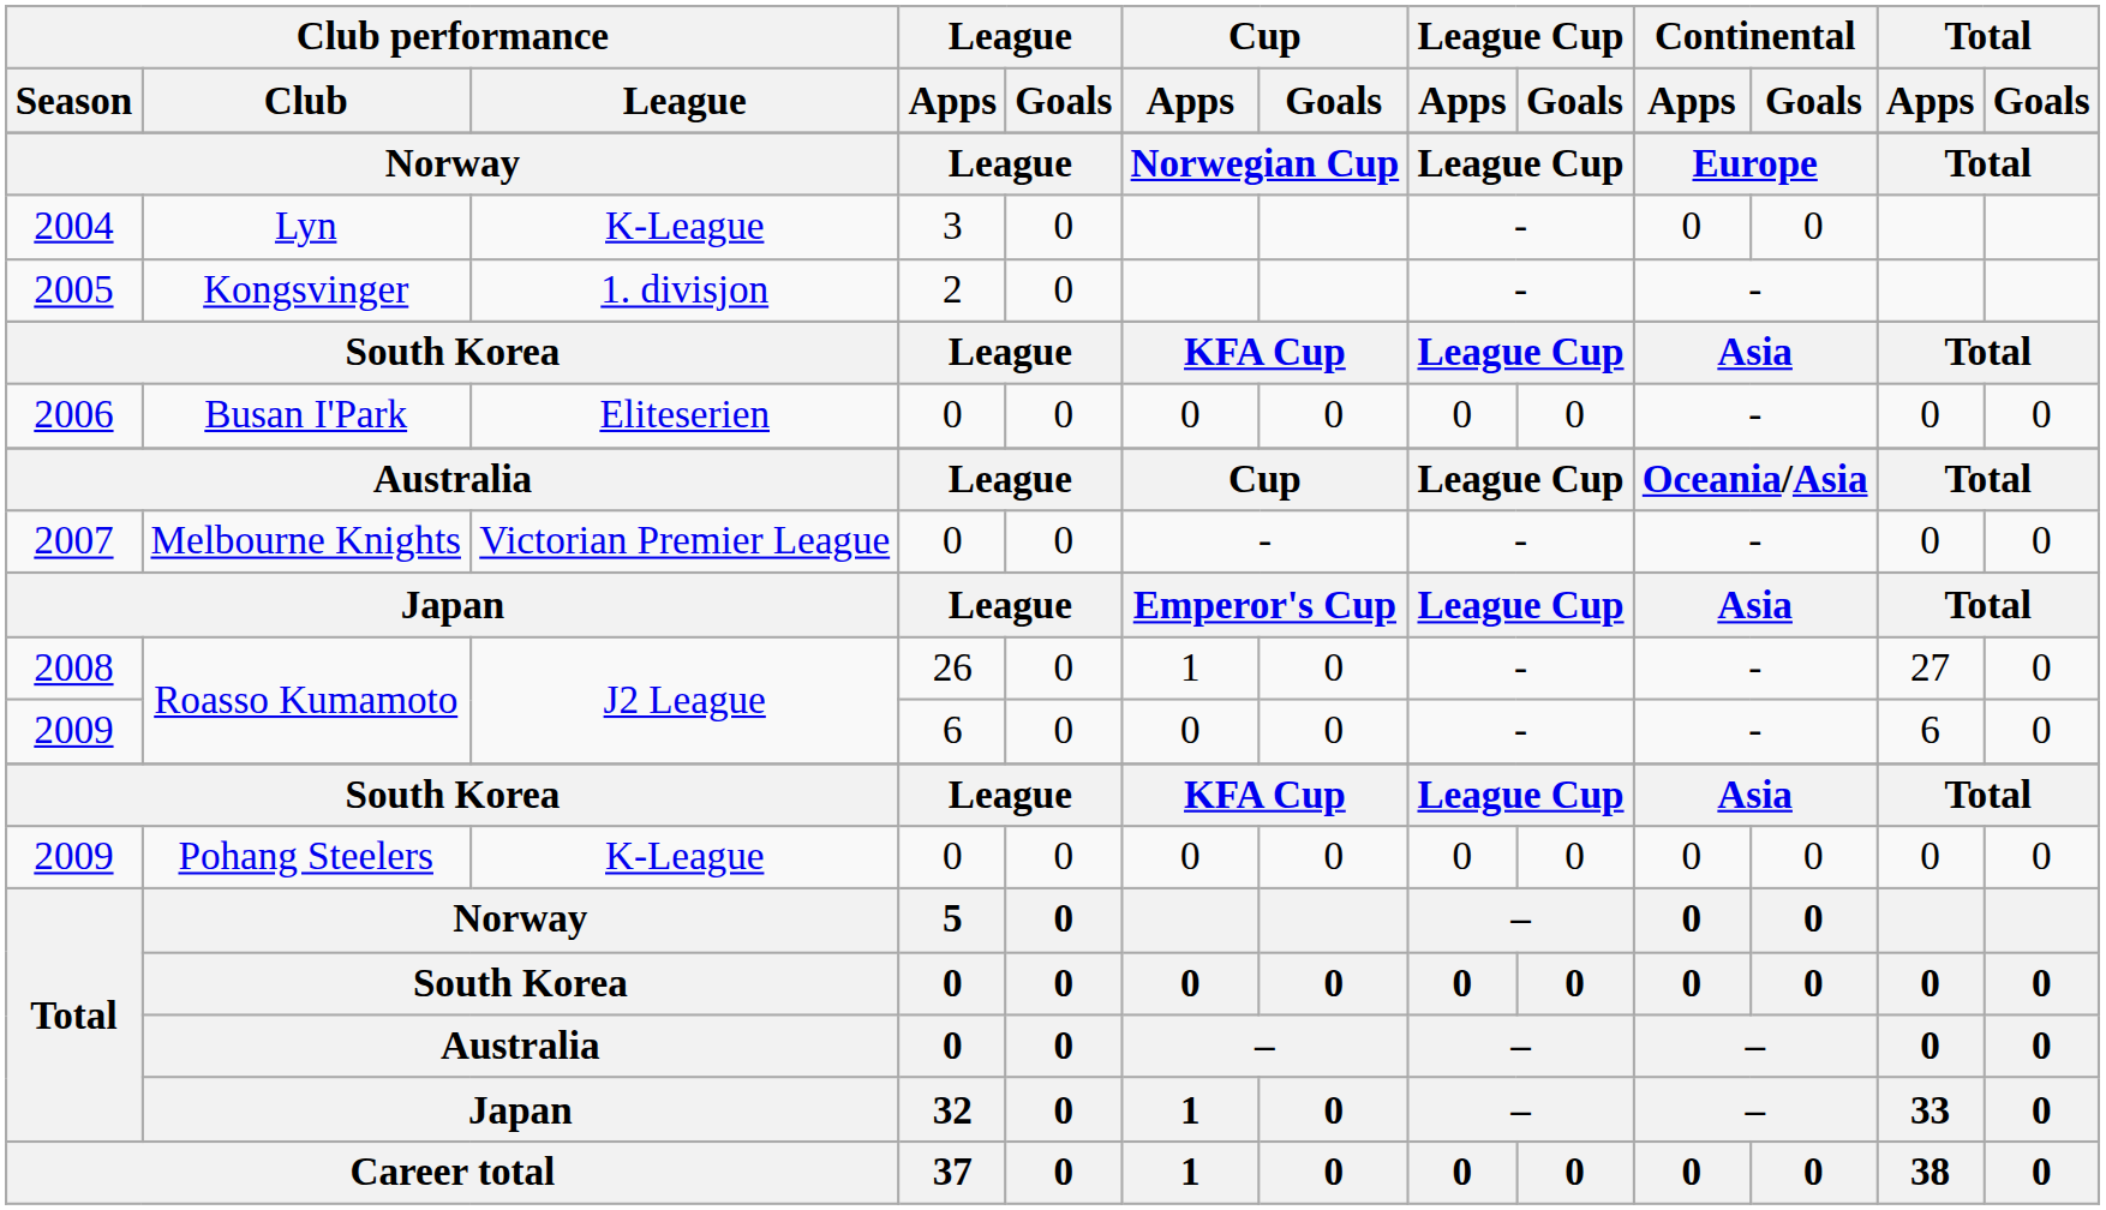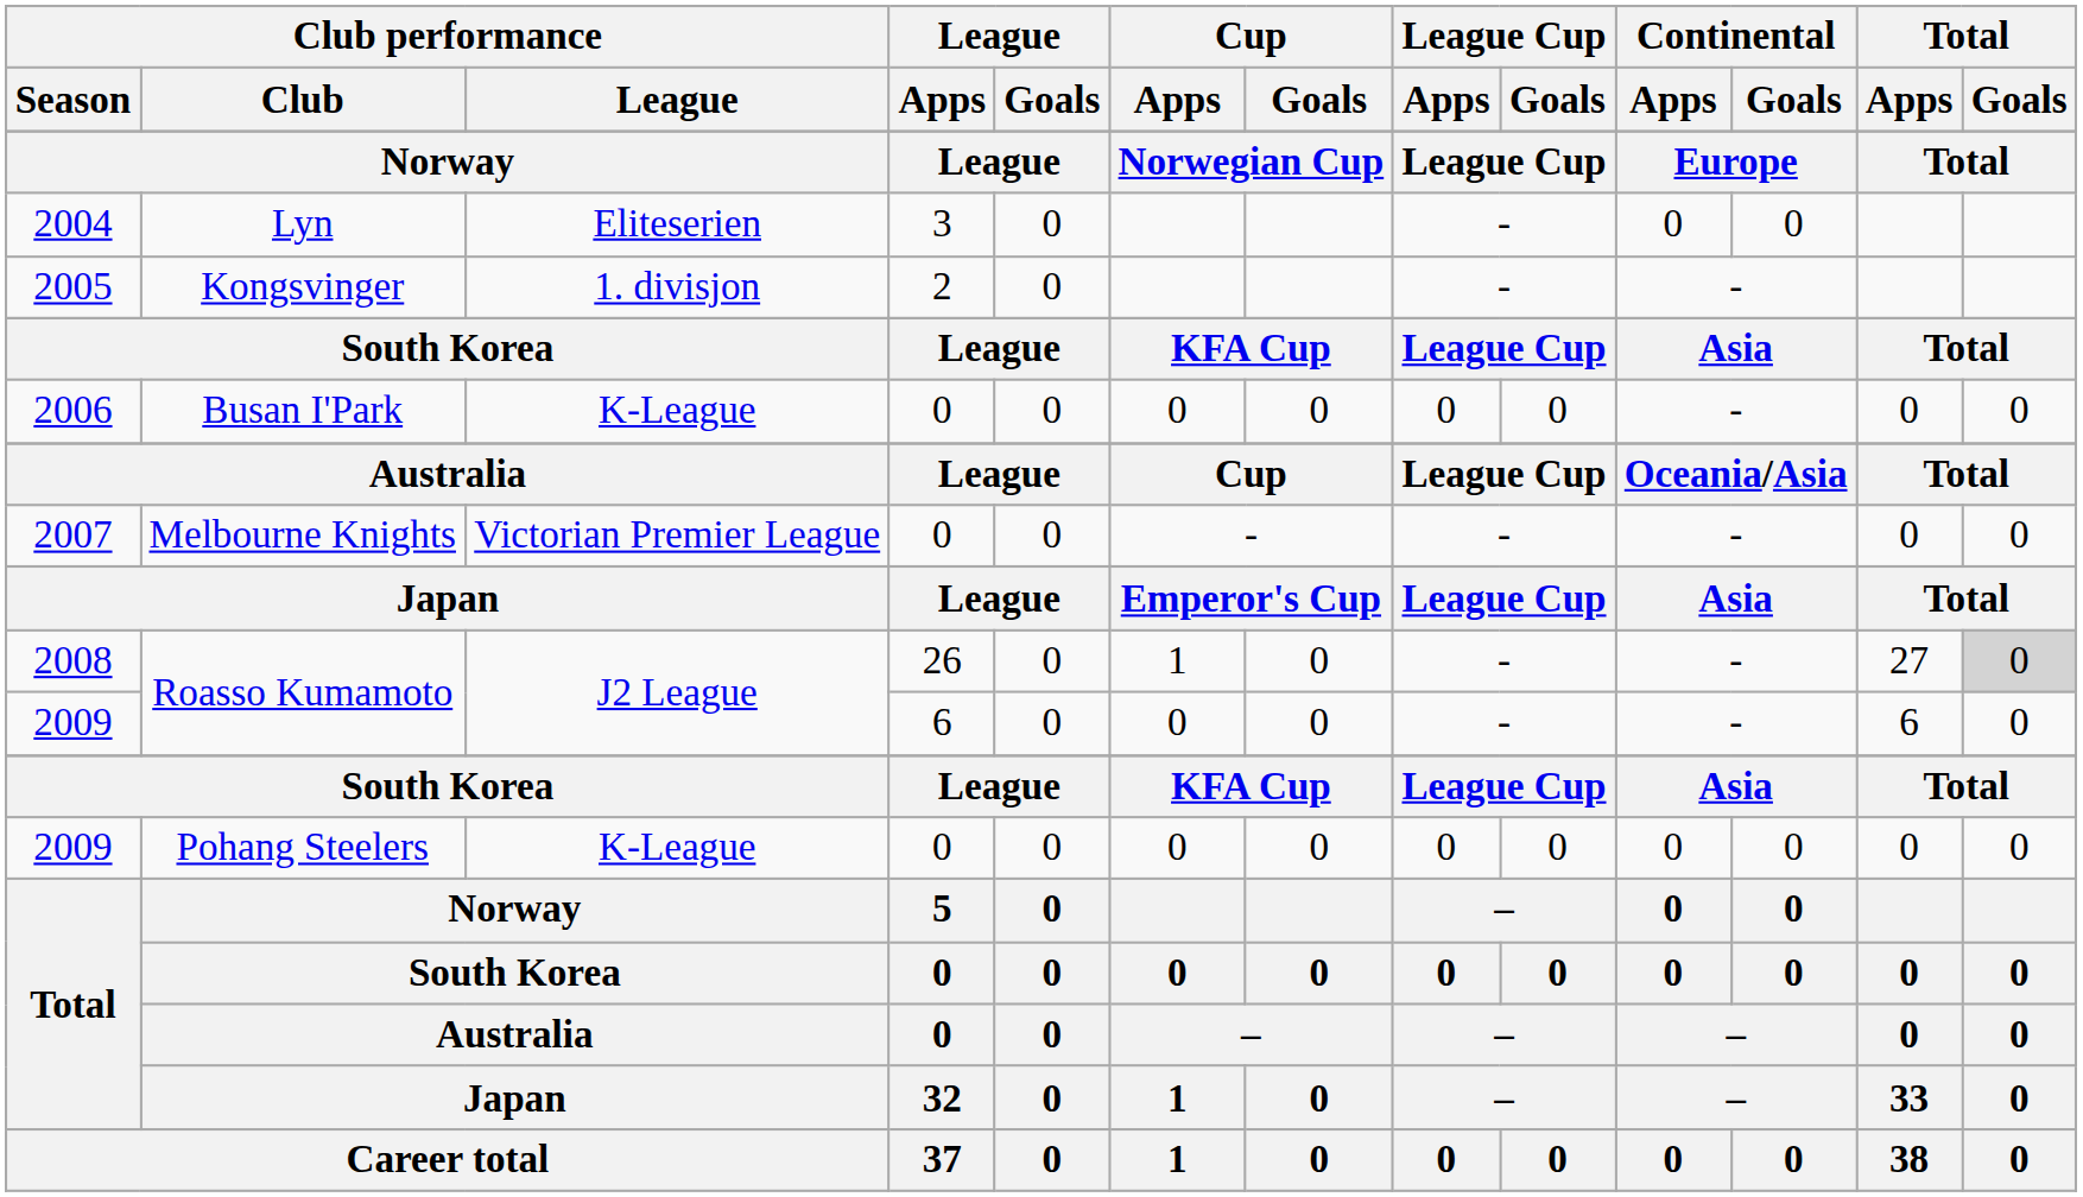2004 | Club performance / League: K-League -> Eliteserien
2006 | Club performance / League: Eliteserien -> K-League
2008 | Total / Goals: no background -> lightgrey background
